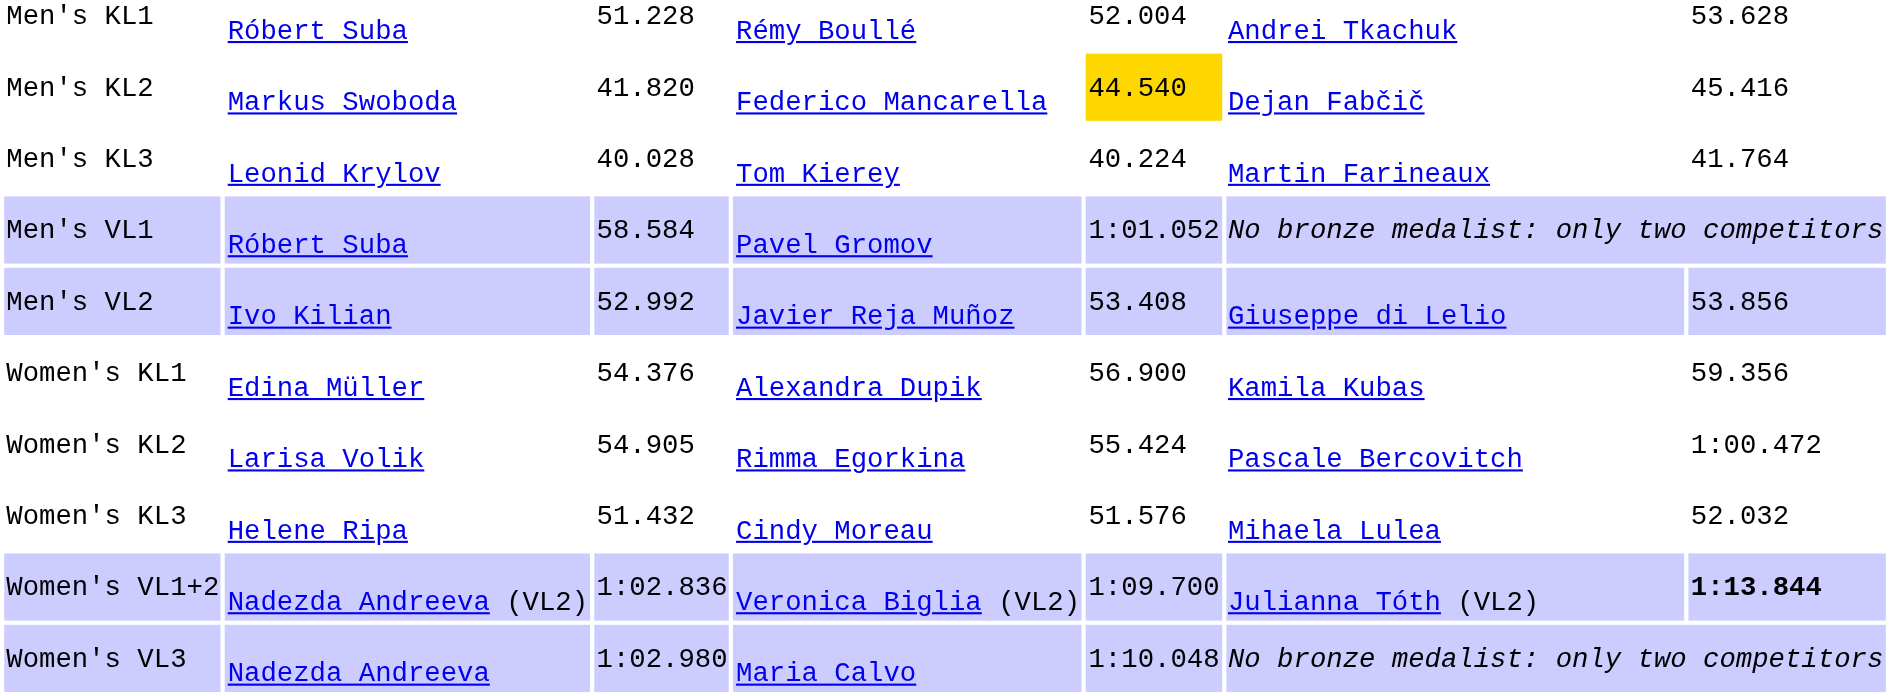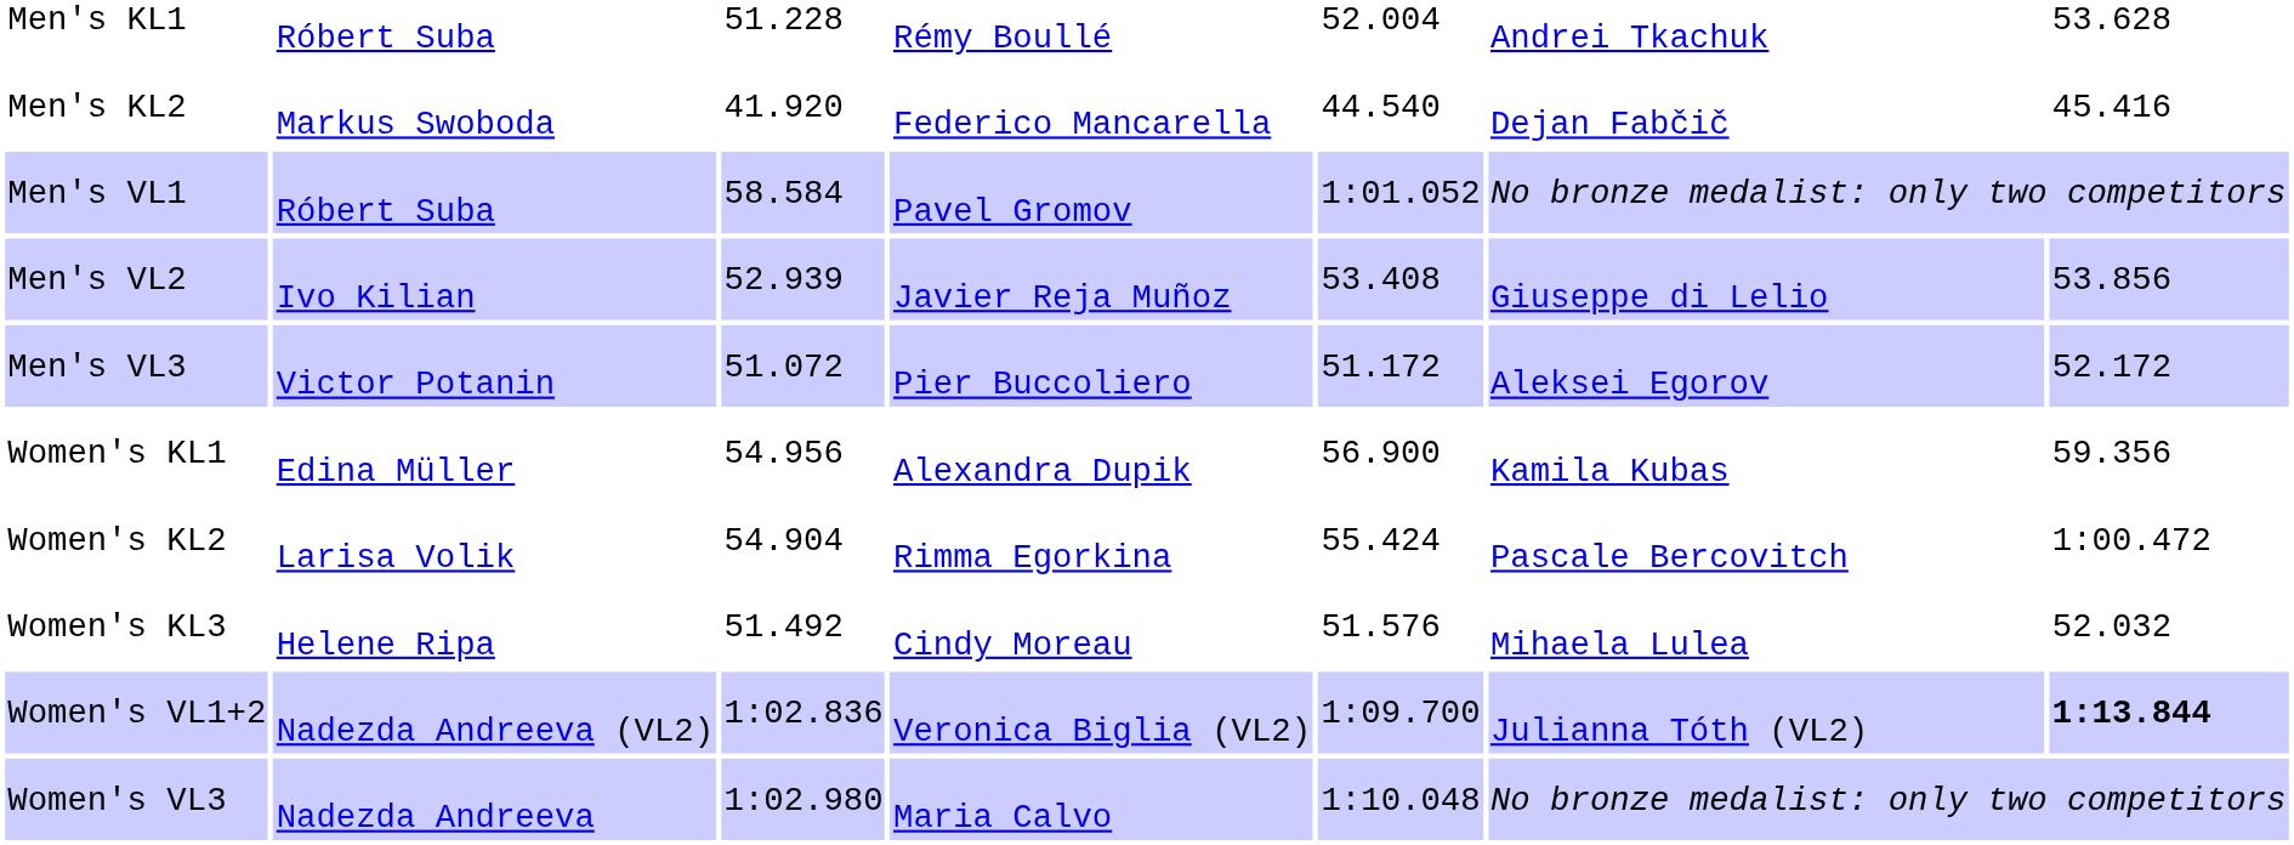Men's KL2 | column 3: 41.820 -> 41.920
Men's KL2 | column 5: gold background -> no background
- row: Men's KL3 | Leonid Krylov | 40.028 | Tom Kierey | 40.224 | Martin Farineaux | 41.764
Men's VL2 | column 3: 52.992 -> 52.939
+ row: Men's VL3 | Victor Potanin | 51.072 | Pier Buccoliero | 51.172 | Aleksei Egorov | 52.172
Women's KL1 | column 3: 54.376 -> 54.956
Women's KL2 | column 3: 54.905 -> 54.904
Women's KL3 | column 3: 51.432 -> 51.492
